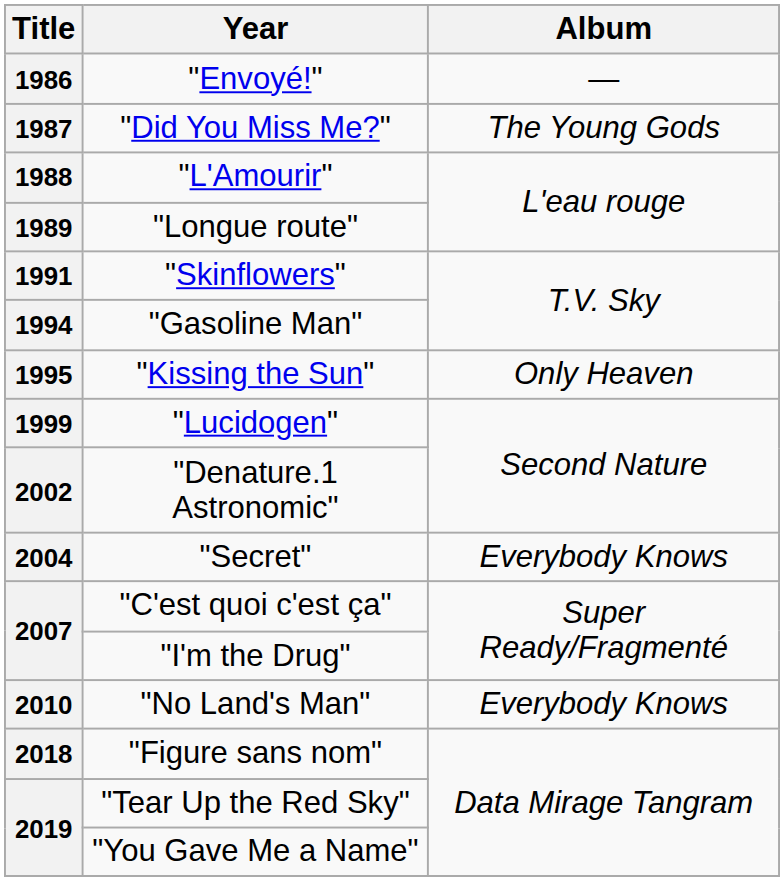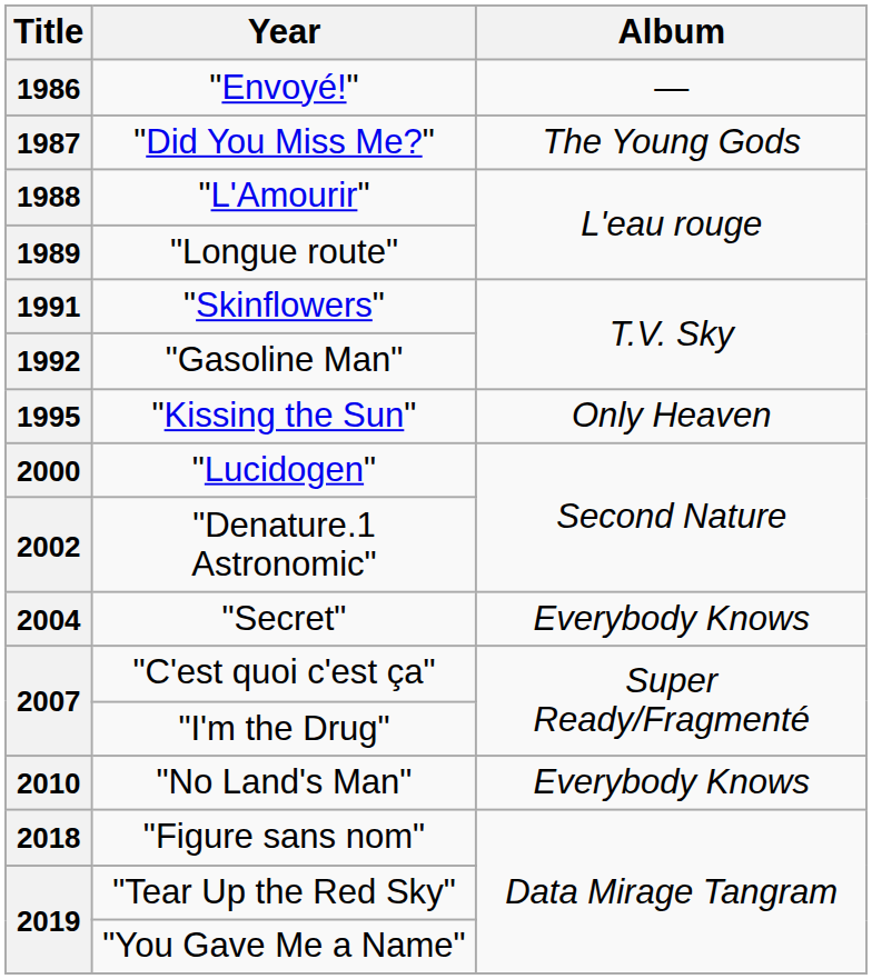"Gasoline Man" | Title: 1994 -> 1992
"Lucidogen" | Title: 1999 -> 2000
